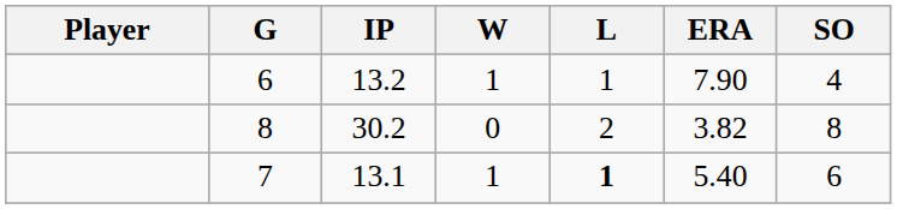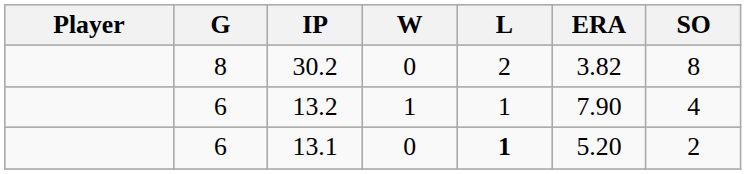rows swapped: 30.2 <-> 13.2
13.1 | G: 7 -> 6
13.1 | W: 1 -> 0
13.1 | ERA: 5.40 -> 5.20
13.1 | SO: 6 -> 2
